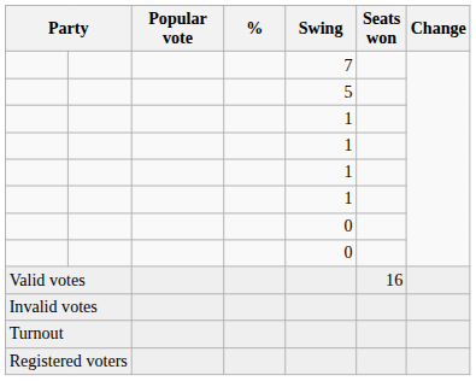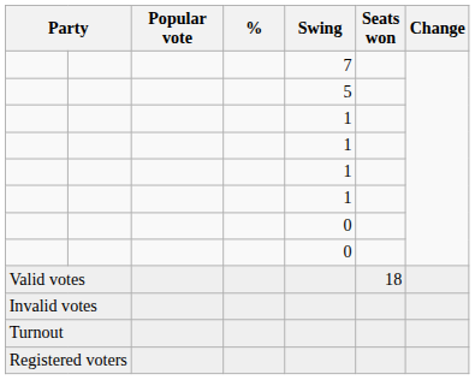Valid votes | Seats won: 16 -> 18
